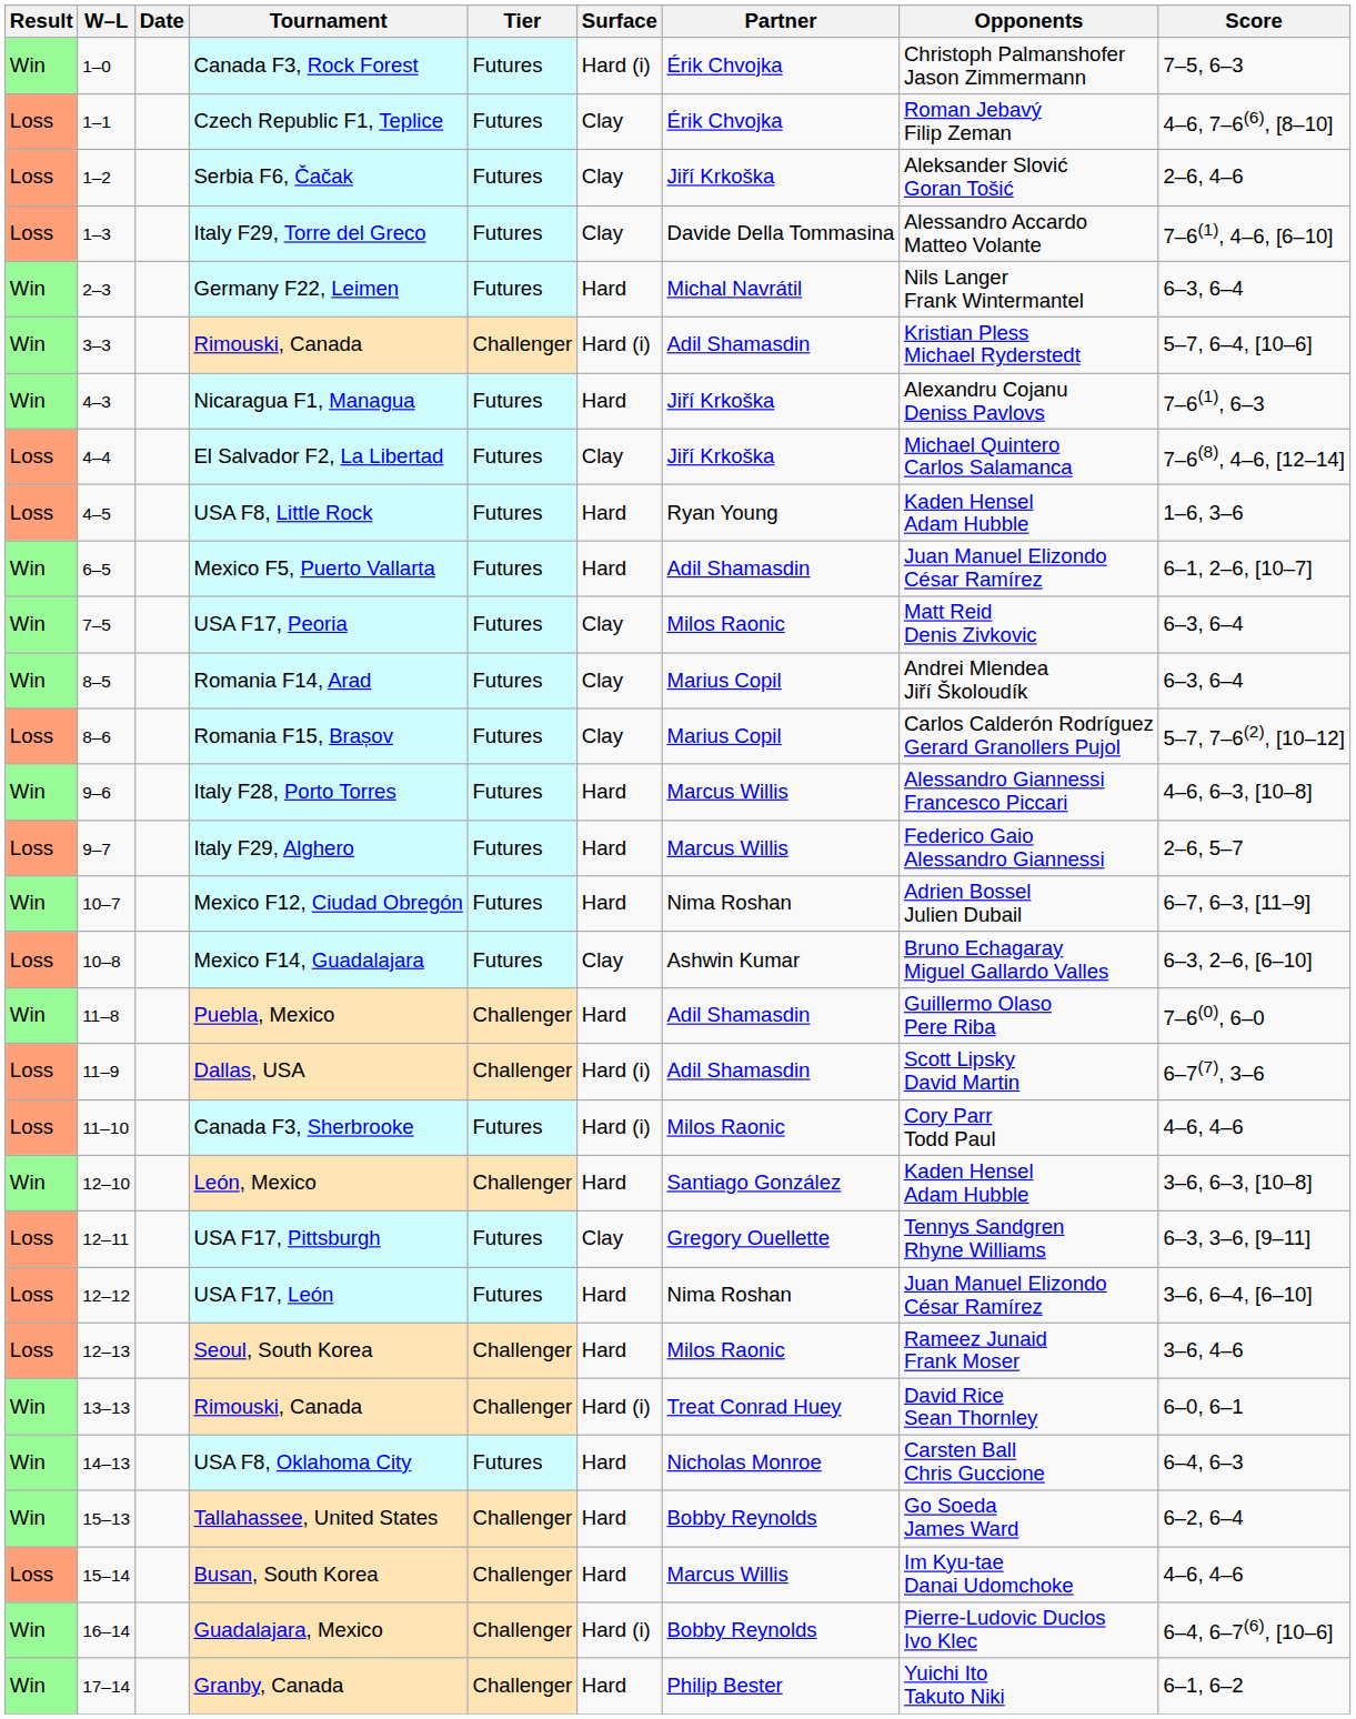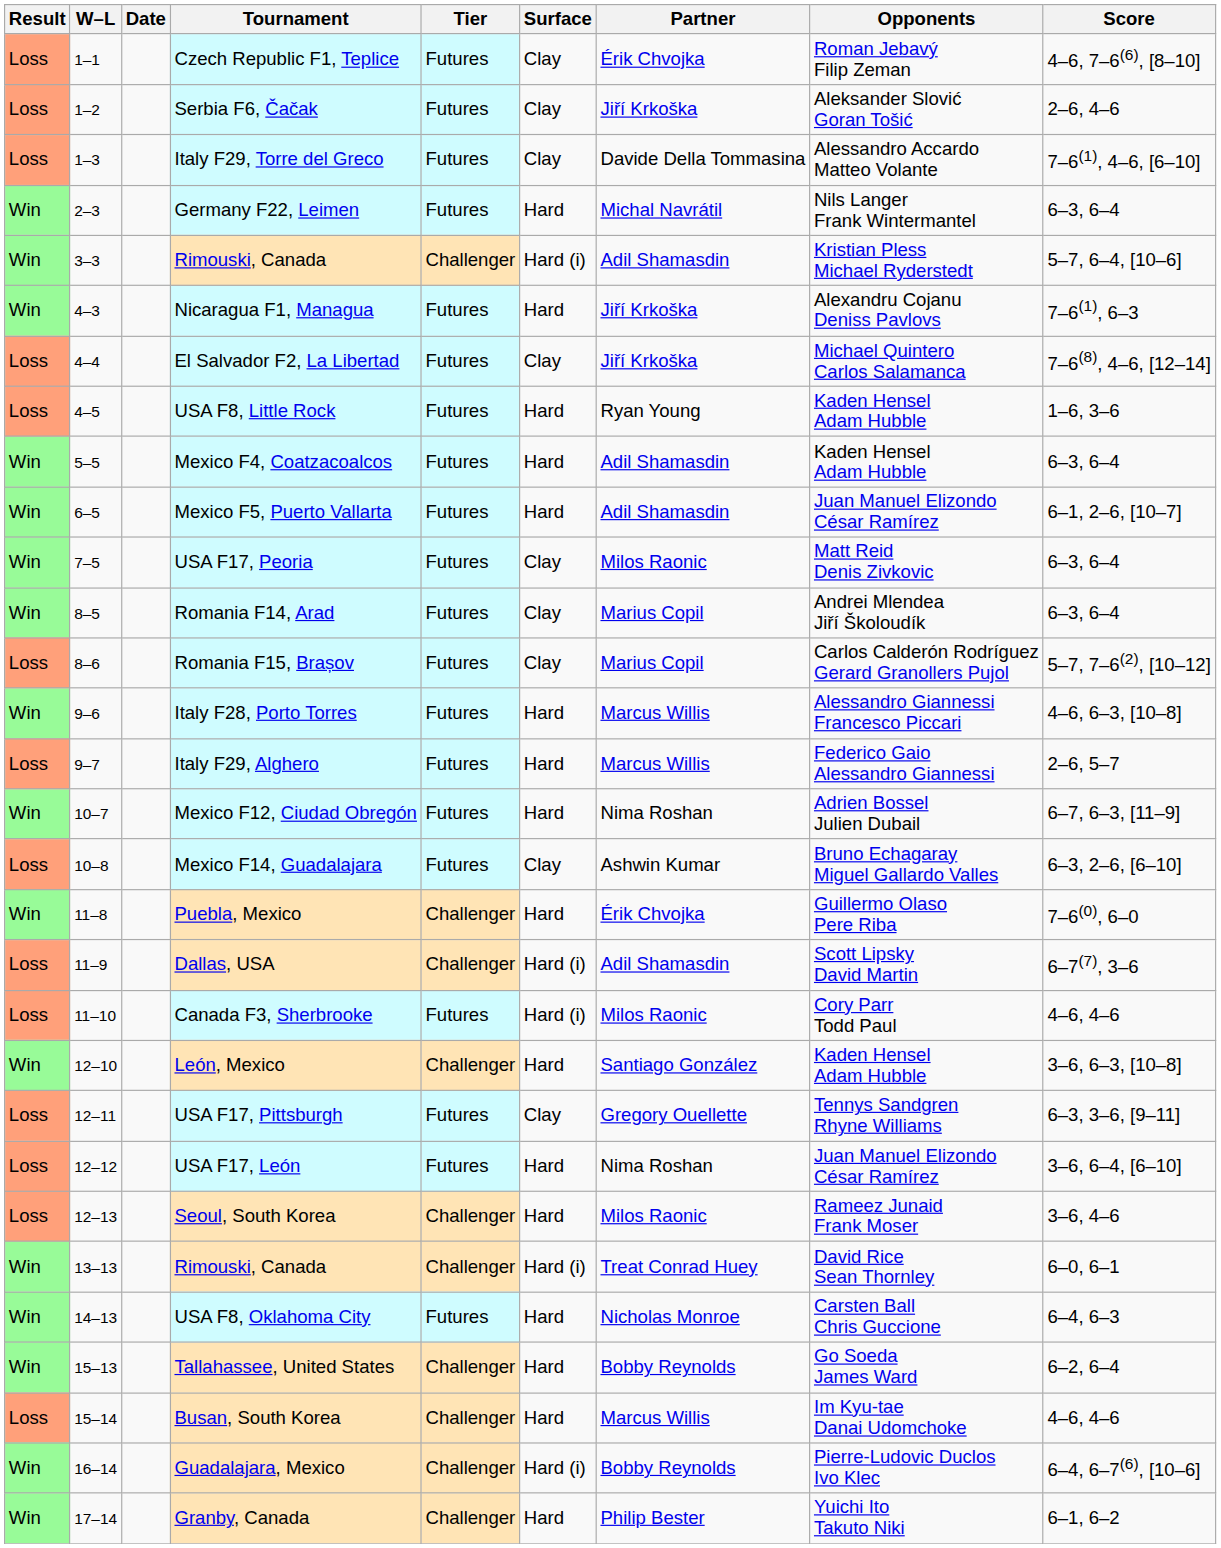- row: Win | 1–0 | Canada F3, Rock Forest | Futures | Hard (i) | Érik Chvojka | Christoph Palmanshofer Jason Zimmermann | 7–5, 6–3
+ row: Win | 5–5 | Mexico F4, Coatzacoalcos | Futures | Hard | Adil Shamasdin | Kaden Hensel Adam Hubble | 6–3, 6–4
Puebla, Mexico | Partner: Adil Shamasdin -> Érik Chvojka
